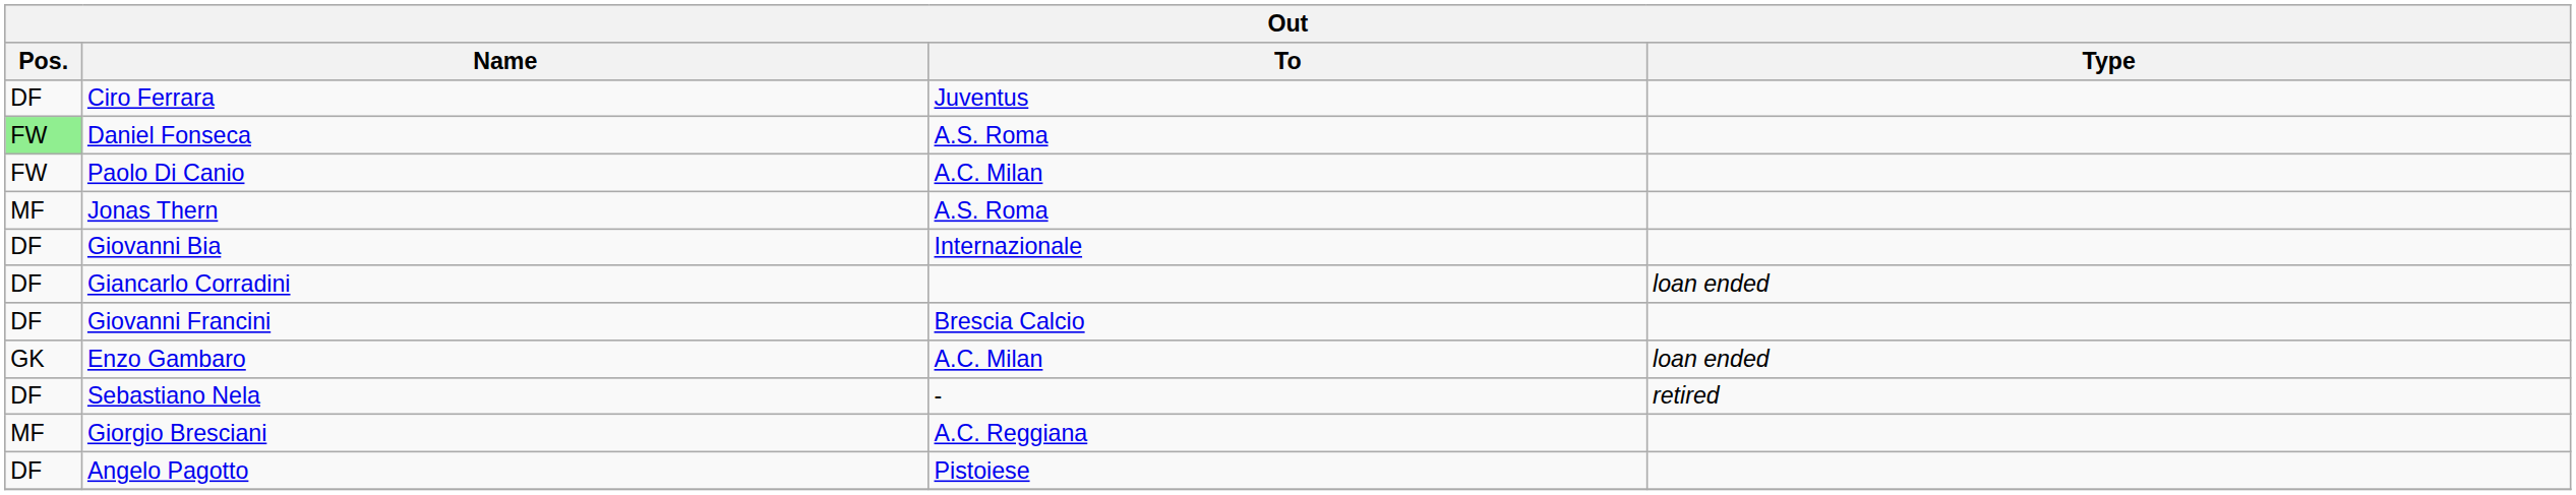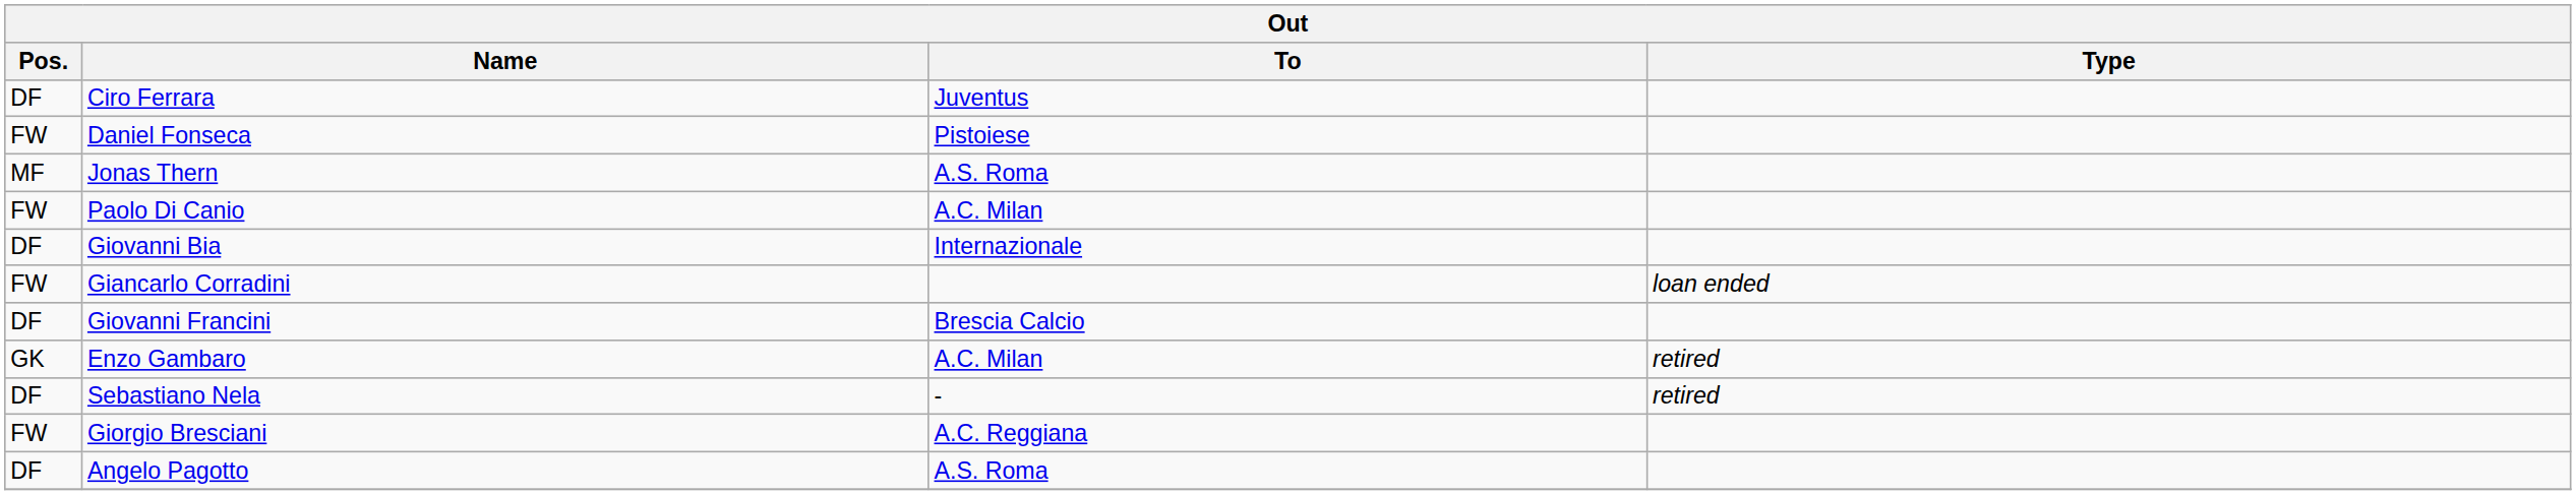Daniel Fonseca | Pos.: lightgreen background -> no background
Daniel Fonseca | To: A.S. Roma -> Pistoiese
rows swapped: Jonas Thern <-> Paolo Di Canio
Giancarlo Corradini | Pos.: DF -> FW
Enzo Gambaro | Type: loan ended -> retired
Giorgio Bresciani | Pos.: MF -> FW
Angelo Pagotto | To: Pistoiese -> A.S. Roma
